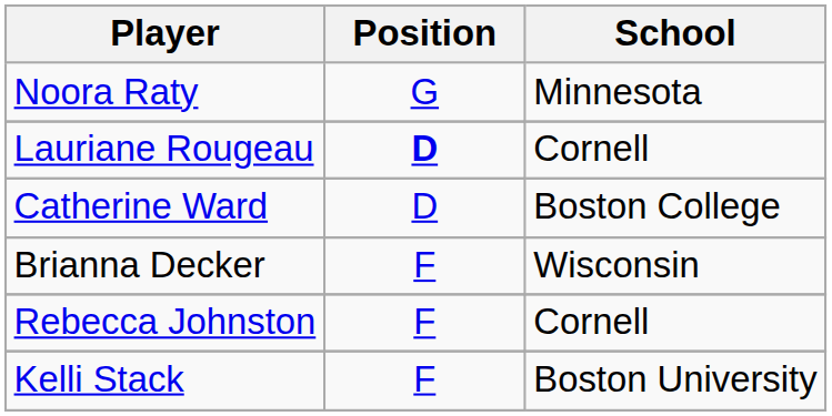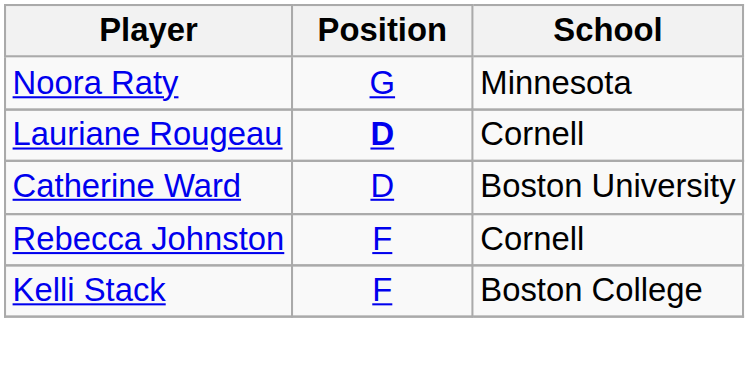Catherine Ward | School: Boston College -> Boston University
- row: Brianna Decker | F | Wisconsin
Kelli Stack | School: Boston University -> Boston College
